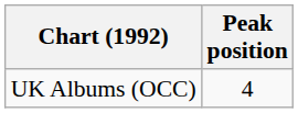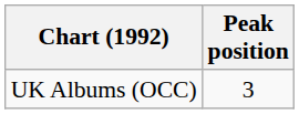UK Albums (OCC) | Peak position: 4 -> 3
